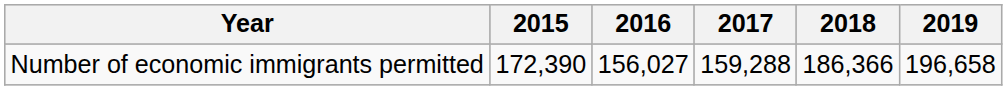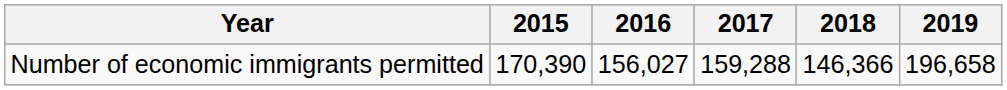Number of economic immigrants permitted | 2015: 172,390 -> 170,390
Number of economic immigrants permitted | 2018: 186,366 -> 146,366
